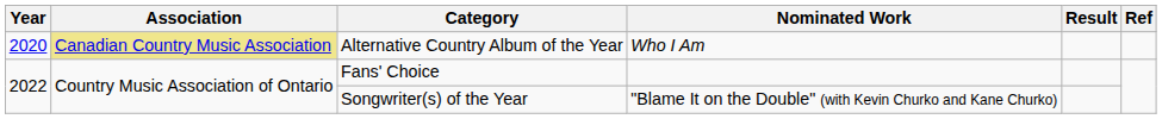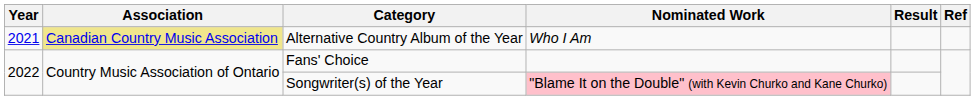Alternative Country Album of the Year | Year: 2020 -> 2021
Songwriter(s) of the Year | Nominated Work: no background -> pink background
